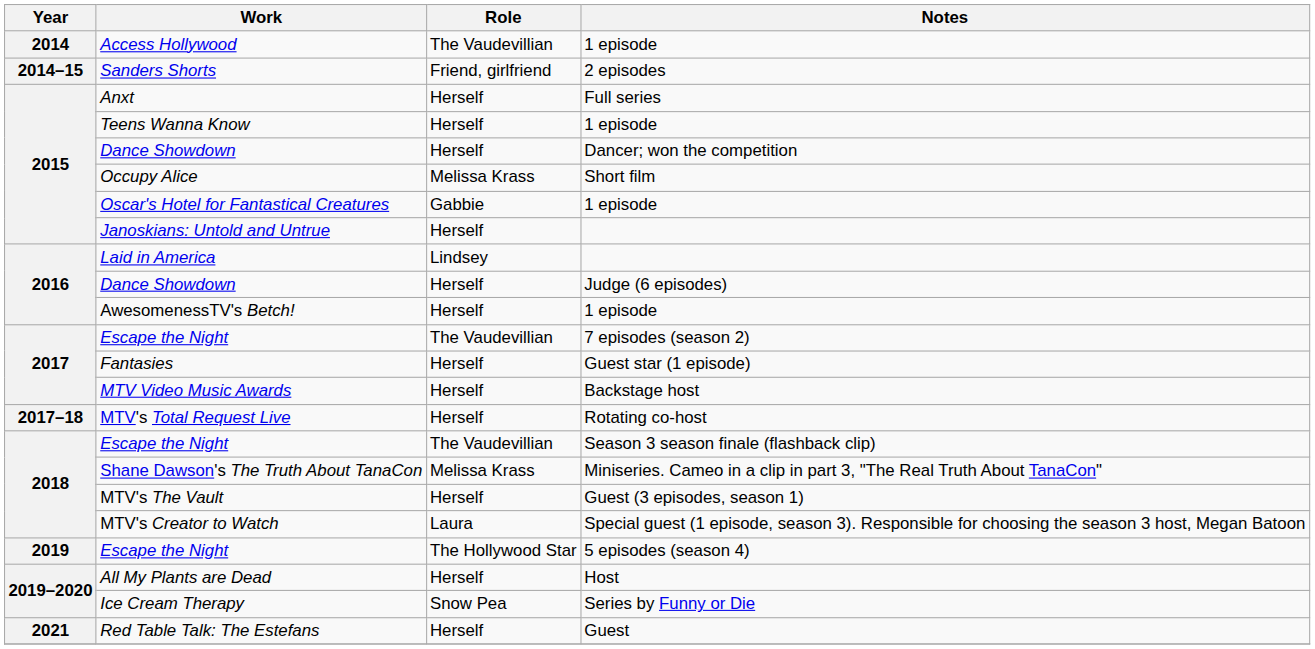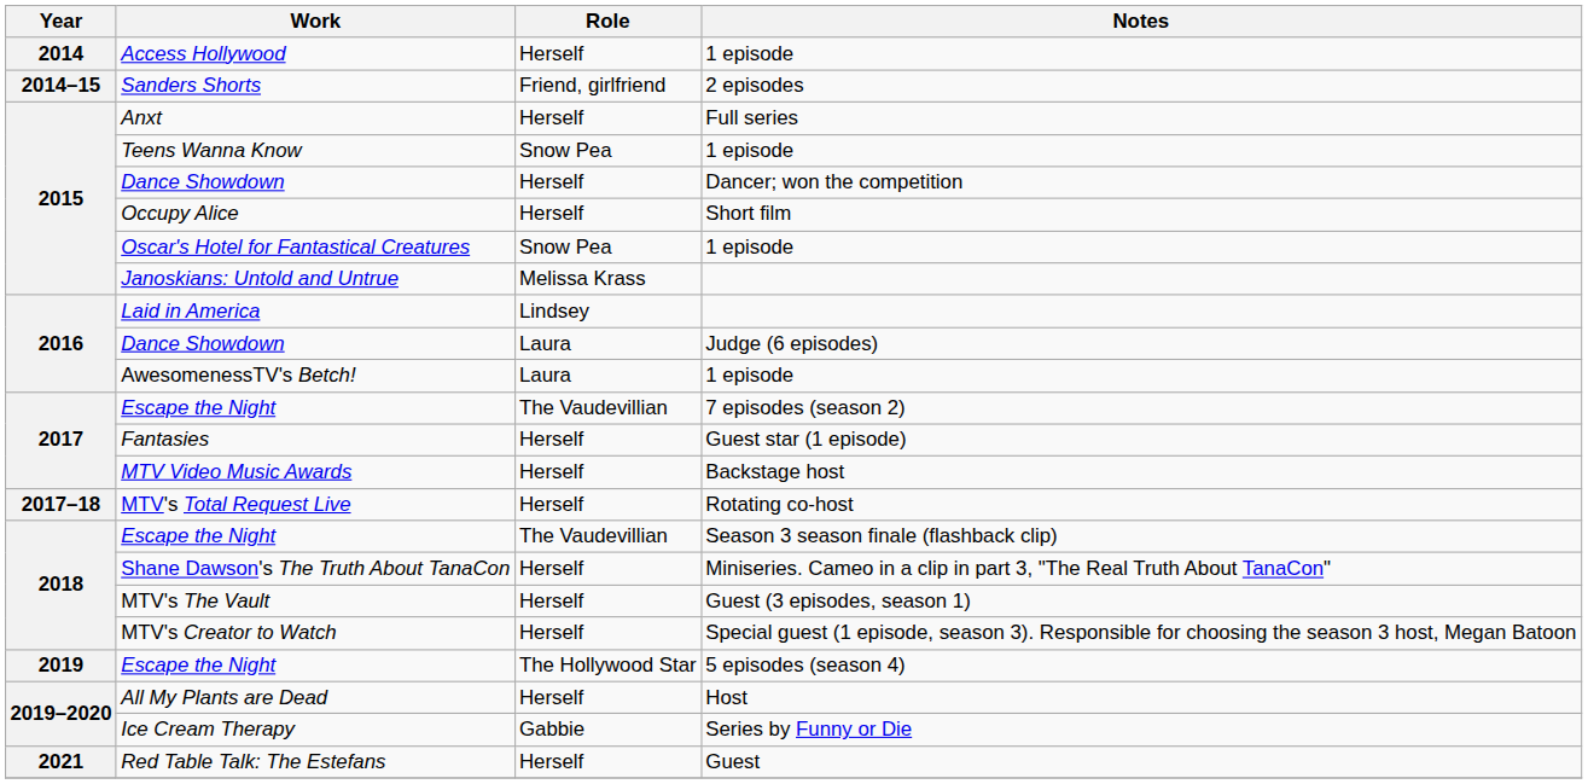Access Hollywood | Role: The Vaudevillian -> Herself
Teens Wanna Know | Role: Herself -> Snow Pea
Occupy Alice | Role: Melissa Krass -> Herself
Oscar's Hotel for Fantastical Creatures | Role: Gabbie -> Snow Pea
Janoskians: Untold and Untrue | Role: Herself -> Melissa Krass
Dance Showdown / Judge (6 episodes) | Role: Herself -> Laura
AwesomenessTV's Betch! | Role: Herself -> Laura
Shane Dawson's The Truth About TanaCon | Role: Melissa Krass -> Herself
MTV's Creator to Watch | Role: Laura -> Herself
Ice Cream Therapy | Role: Snow Pea -> Gabbie
